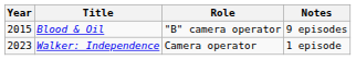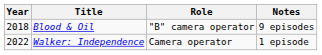Blood & Oil | Year: 2015 -> 2018
Walker: Independence | Year: 2023 -> 2022
